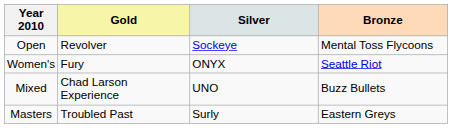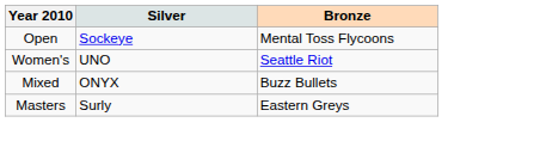- column: Gold | Revolver | Fury | Chad Larson Experience | Troubled Past
Women's | Silver: ONYX -> UNO
Mixed | Silver: UNO -> ONYX
